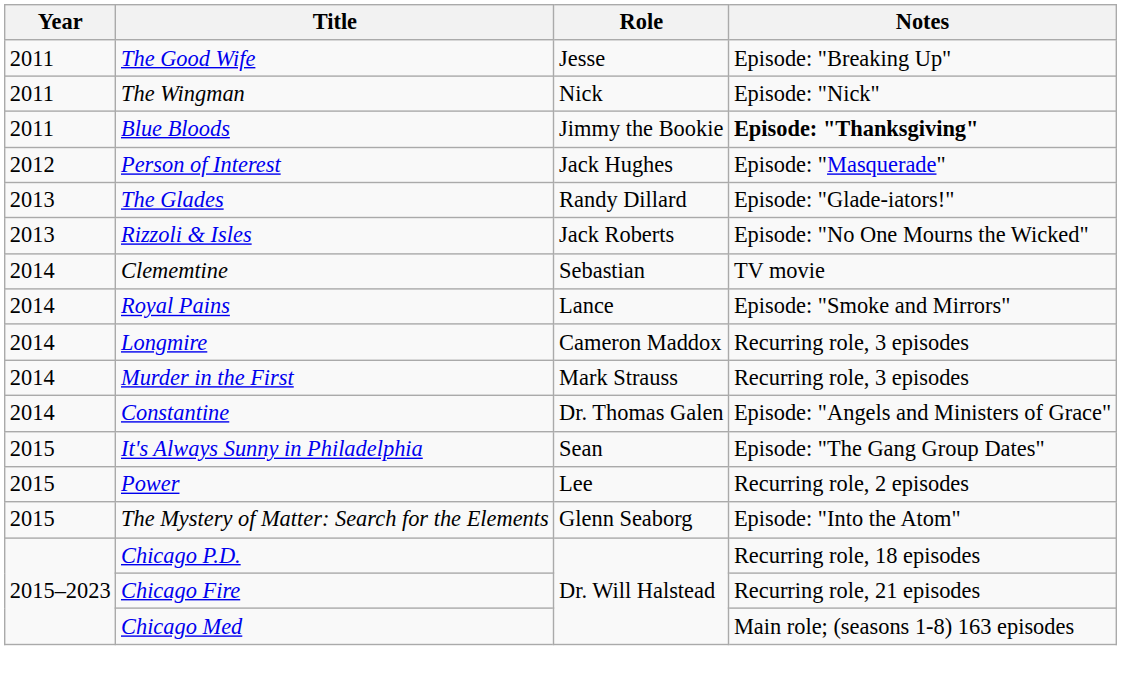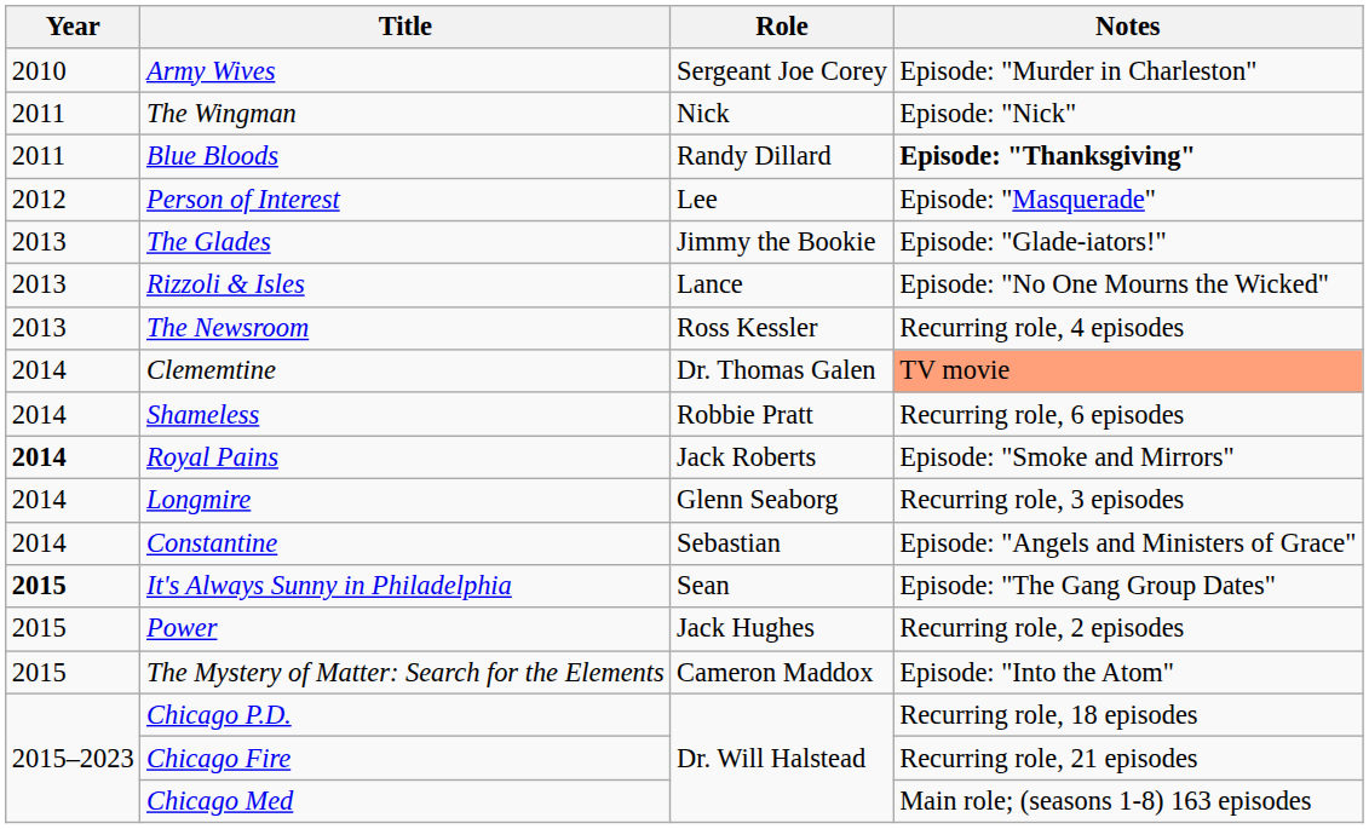+ row: 2010 | Army Wives | Sergeant Joe Corey | Episode: "Murder in Charleston"
- row: 2011 | The Good Wife | Jesse | Episode: "Breaking Up"
Blue Bloods | Role: Jimmy the Bookie -> Randy Dillard
Person of Interest | Role: Jack Hughes -> Lee
The Glades | Role: Randy Dillard -> Jimmy the Bookie
Rizzoli & Isles | Role: Jack Roberts -> Lance
+ row: 2013 | The Newsroom | Ross Kessler | Recurring role, 4 episodes
Clememtine | Role: Sebastian -> Dr. Thomas Galen
Clememtine | Notes: no background -> lightsalmon background
+ row: 2014 | Shameless | Robbie Pratt | Recurring role, 6 episodes
Royal Pains | Year: normal -> bold
Royal Pains | Role: Lance -> Jack Roberts
Longmire | Role: Cameron Maddox -> Glenn Seaborg
- row: 2014 | Murder in the First | Mark Strauss | Recurring role, 3 episodes
Constantine | Role: Dr. Thomas Galen -> Sebastian
It's Always Sunny in Philadelphia | Year: normal -> bold
Power | Role: Lee -> Jack Hughes
The Mystery of Matter: Search for the Elements | Role: Glenn Seaborg -> Cameron Maddox
